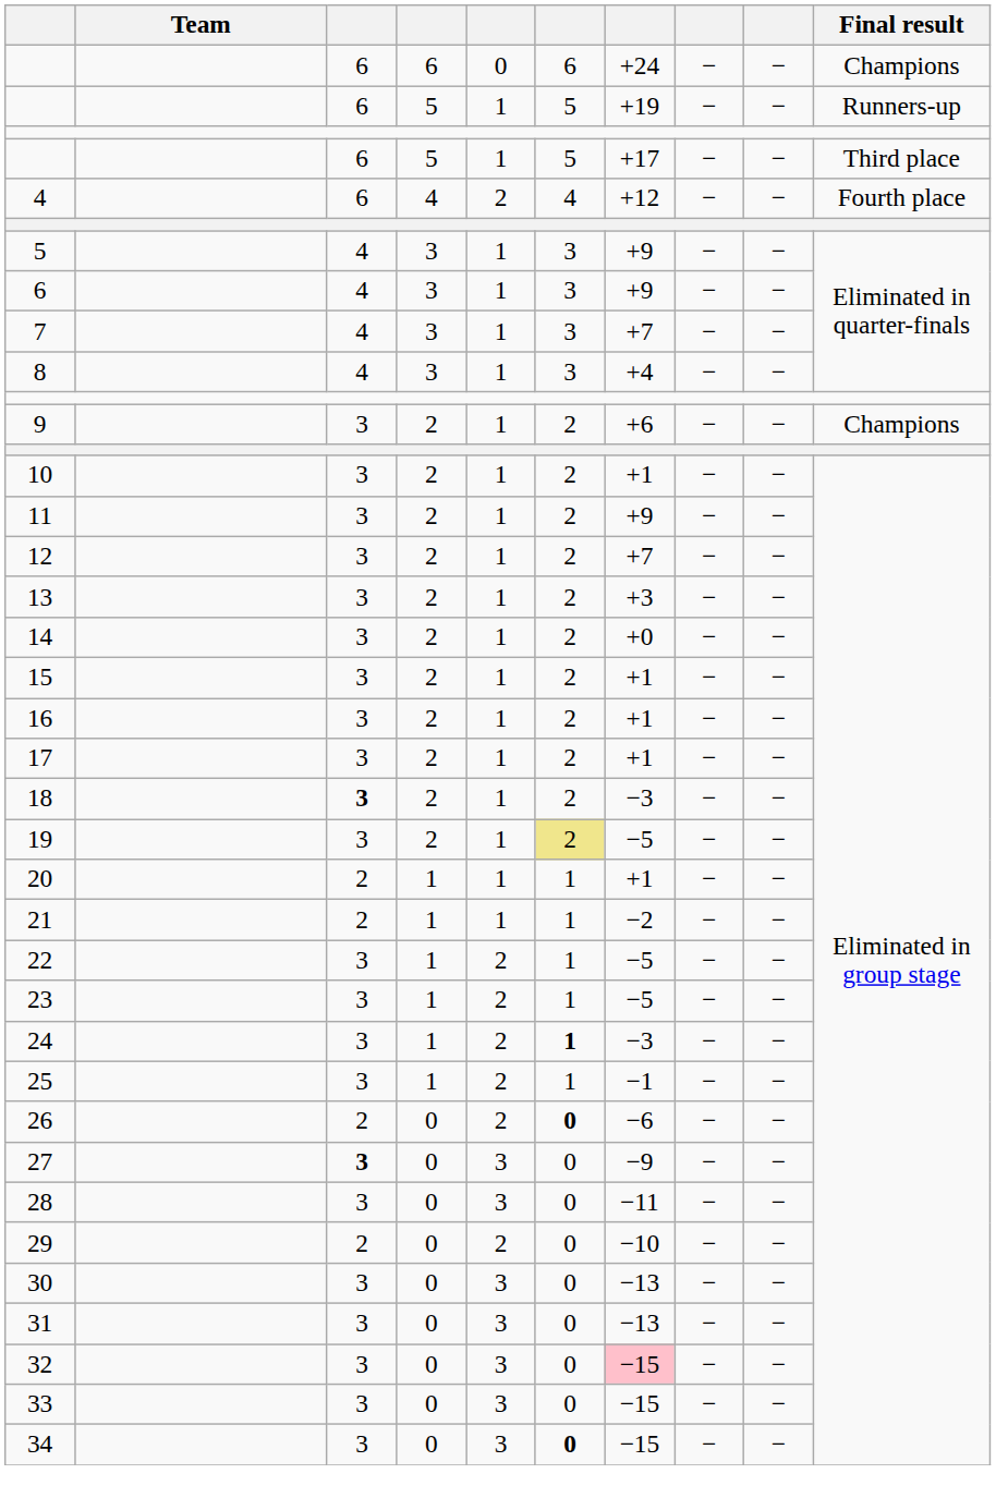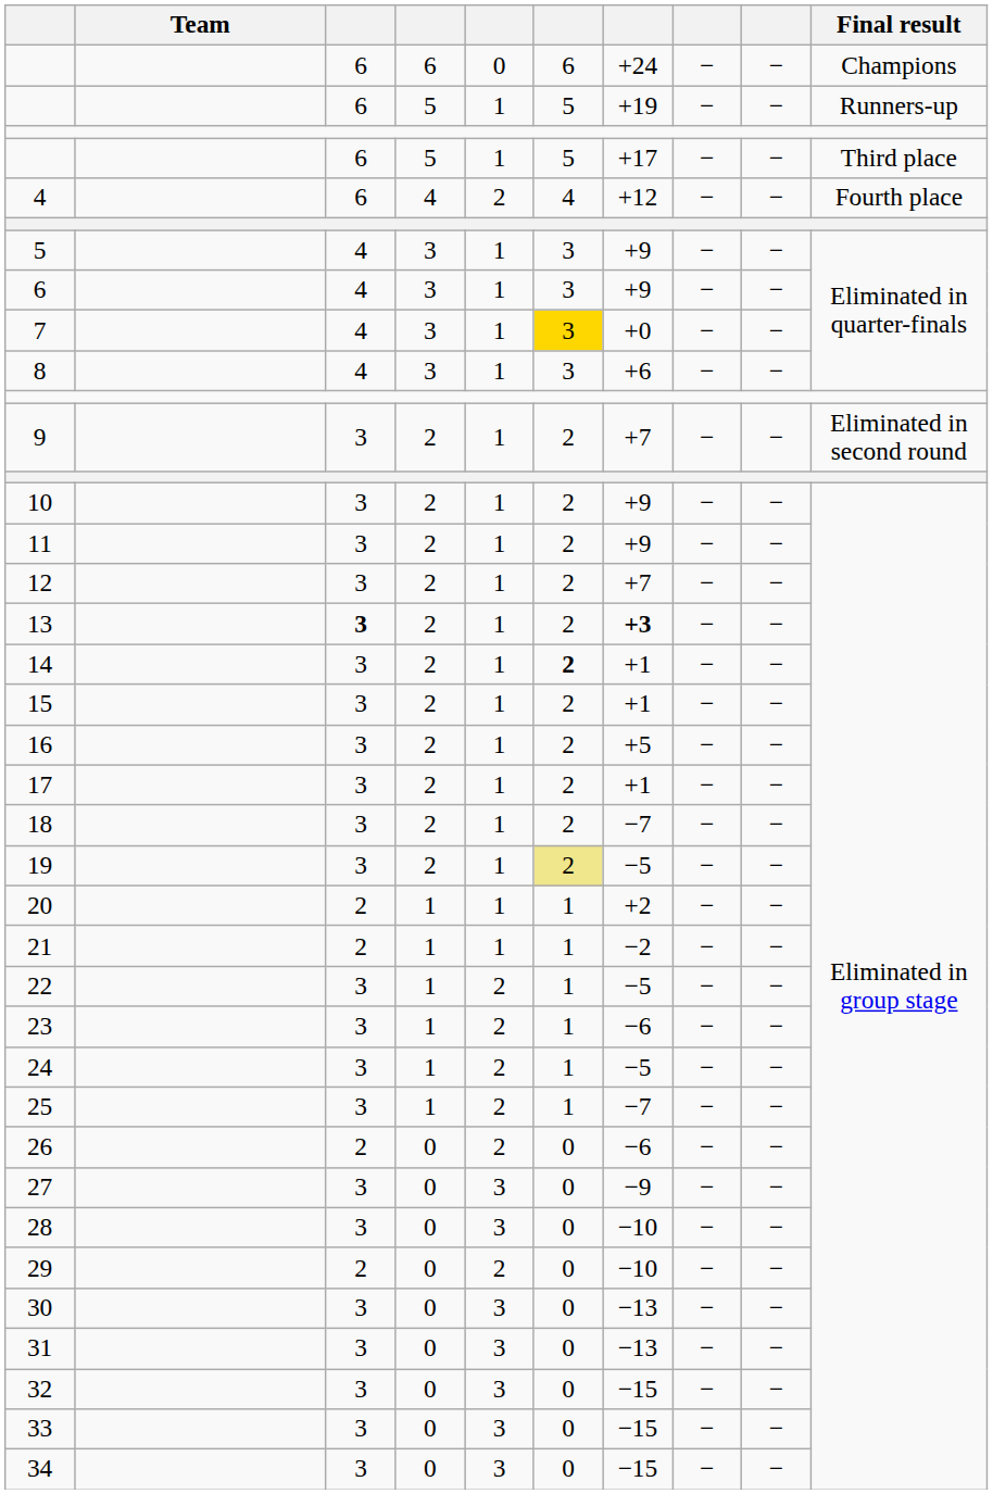7 | column 6: no background -> gold background
7 | column 7: +7 -> +0
8 | column 7: +4 -> +6
9 | column 7: +6 -> +7
9 | Final result: Champions -> Eliminated in second round
10 | column 7: +1 -> +9
13 | column 3: normal -> bold
13 | column 7: normal -> bold
14 | column 6: normal -> bold
14 | column 7: +0 -> +1
16 | column 7: +1 -> +5
18 | column 3: bold -> normal
18 | column 7: −3 -> −7
20 | column 7: +1 -> +2
23 | column 7: −5 -> −6
24 | column 6: bold -> normal
24 | column 7: −3 -> −5
25 | column 7: −1 -> −7
26 | column 6: bold -> normal
27 | column 3: bold -> normal
28 | column 7: −11 -> −10
32 | column 7: pink background -> no background
34 | column 6: bold -> normal
